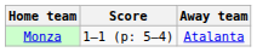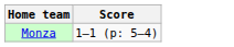- column: Away team | Atalanta
